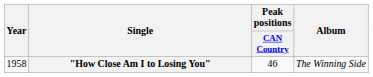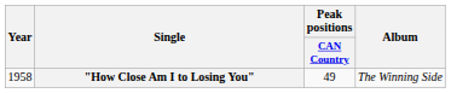"How Close Am I to Losing You" | Peak positions / CAN Country: 46 -> 49
